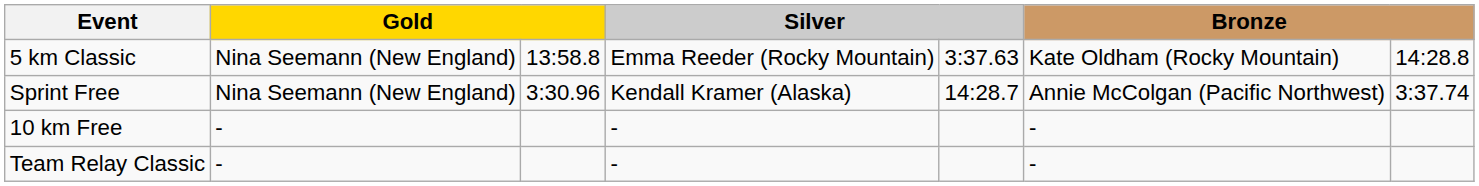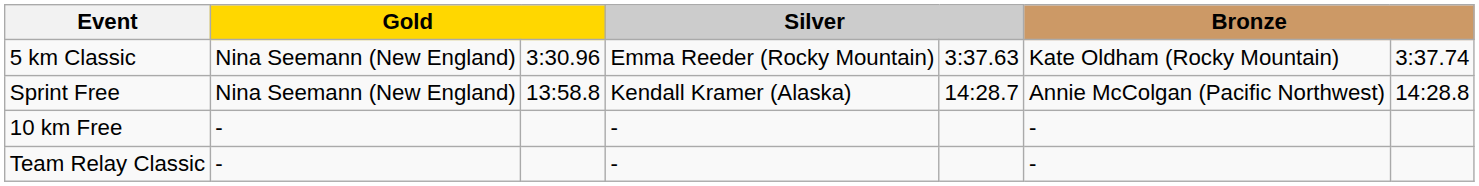5 km Classic | column 3: 13:58.8 -> 3:30.96
5 km Classic | column 7: 14:28.8 -> 3:37.74
Sprint Free | column 3: 3:30.96 -> 13:58.8
Sprint Free | column 7: 3:37.74 -> 14:28.8
